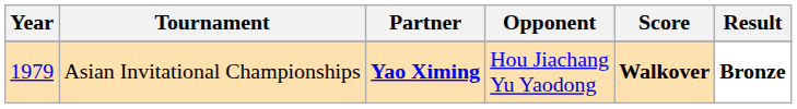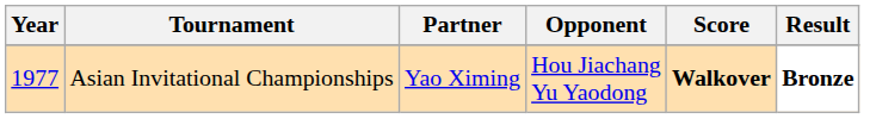Asian Invitational Championships | Year: 1979 -> 1977
Asian Invitational Championships | Partner: bold -> normal
